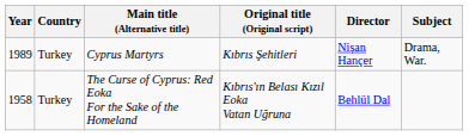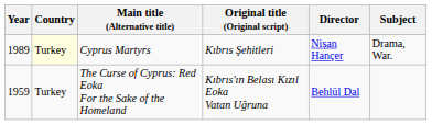Cyprus Martyrs | Country: no background -> lightyellow background
The Curse of Cyprus: Red Eoka For the Sake of the Homeland | Year: 1958 -> 1959
